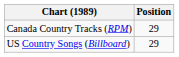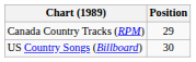US Country Songs (Billboard) | Position: 29 -> 30
